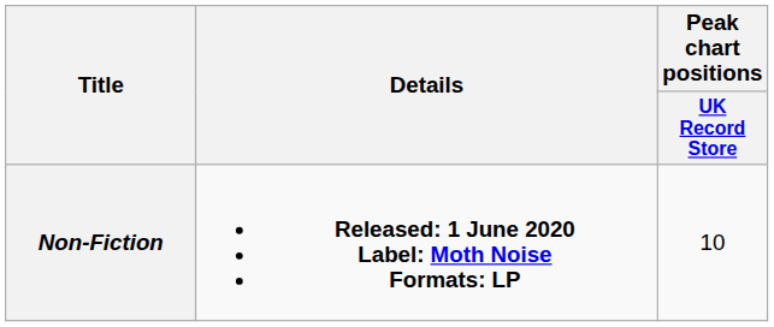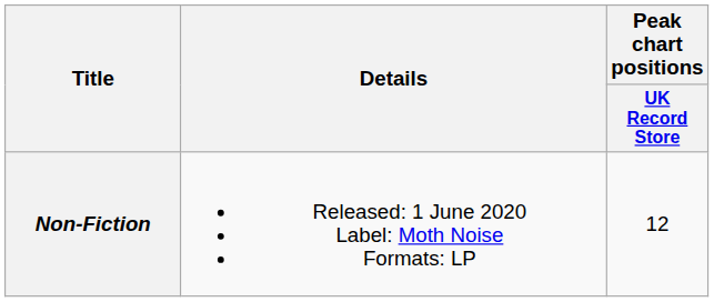Non-Fiction | Details: bold -> normal
Non-Fiction | Peak chart positions / UK Record Store: 10 -> 12
